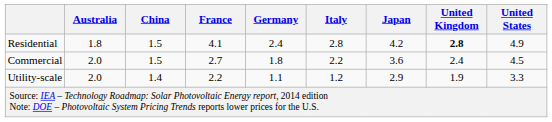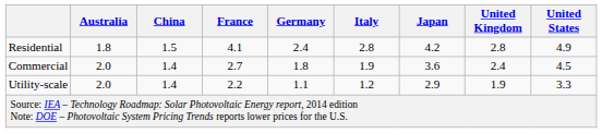Residential | United Kingdom: bold -> normal
Commercial | China: 1.5 -> 1.4
Commercial | Italy: 2.2 -> 1.9
